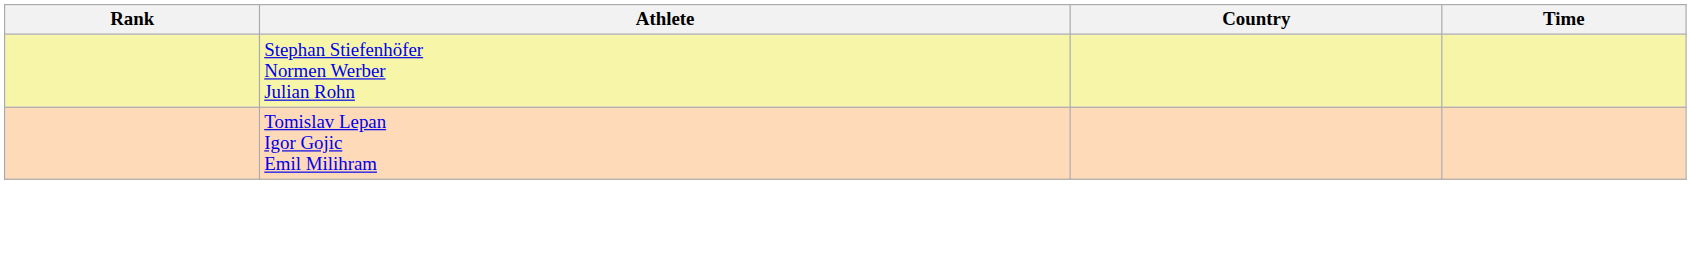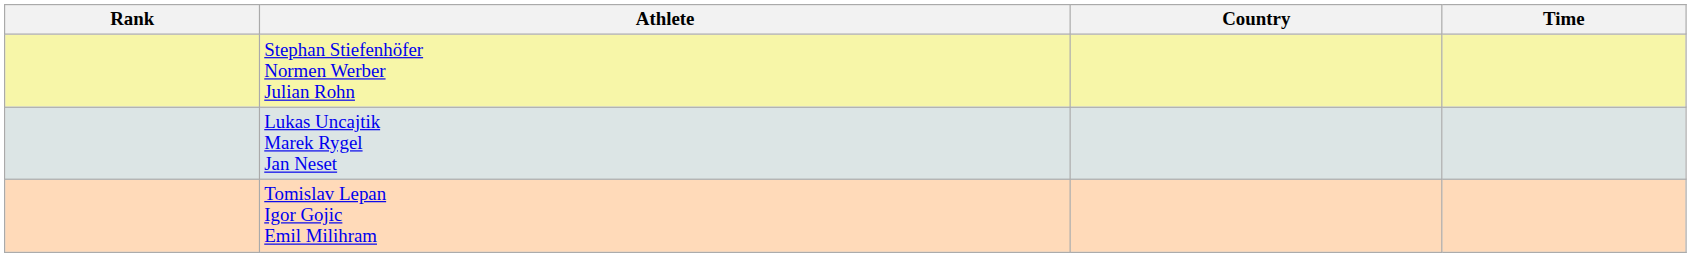+ row: Lukas Uncajtik Marek Rygel Jan Neset
